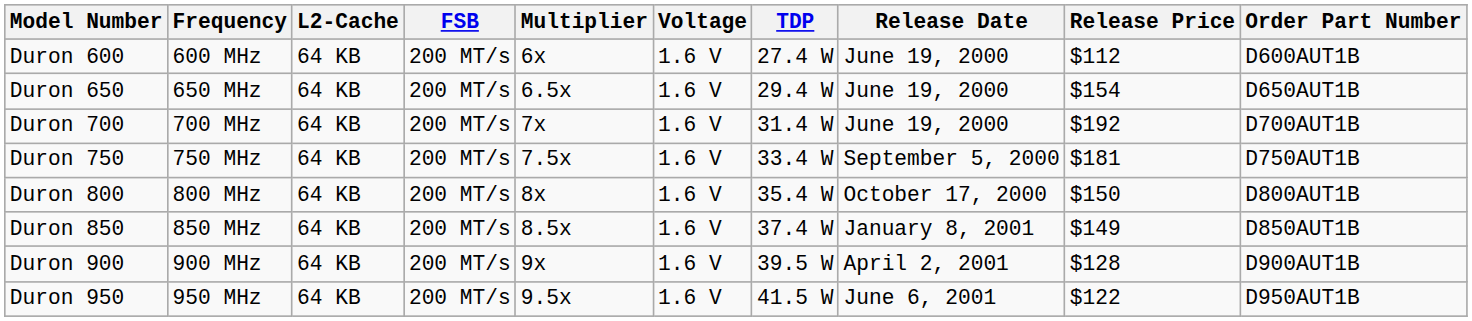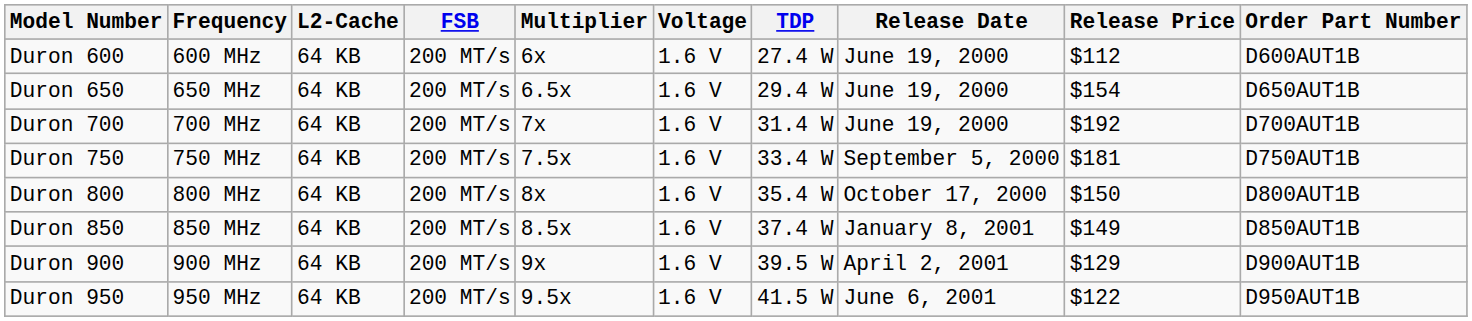Duron 900 | Release Price: $128 -> $129
